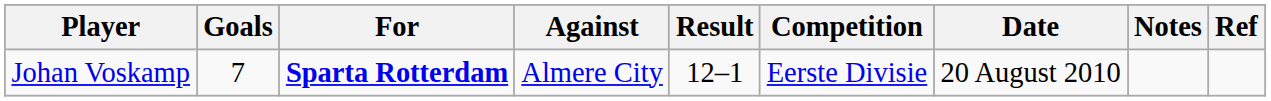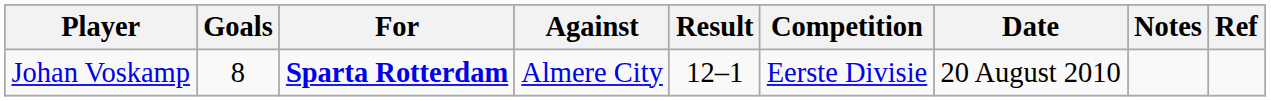Johan Voskamp | Goals: 7 -> 8
